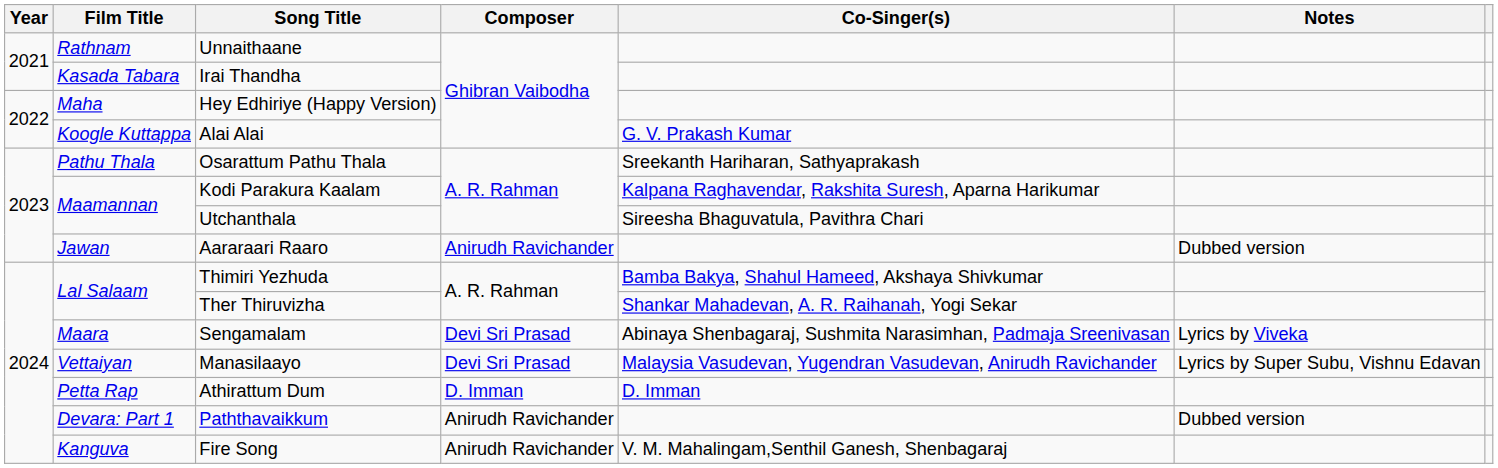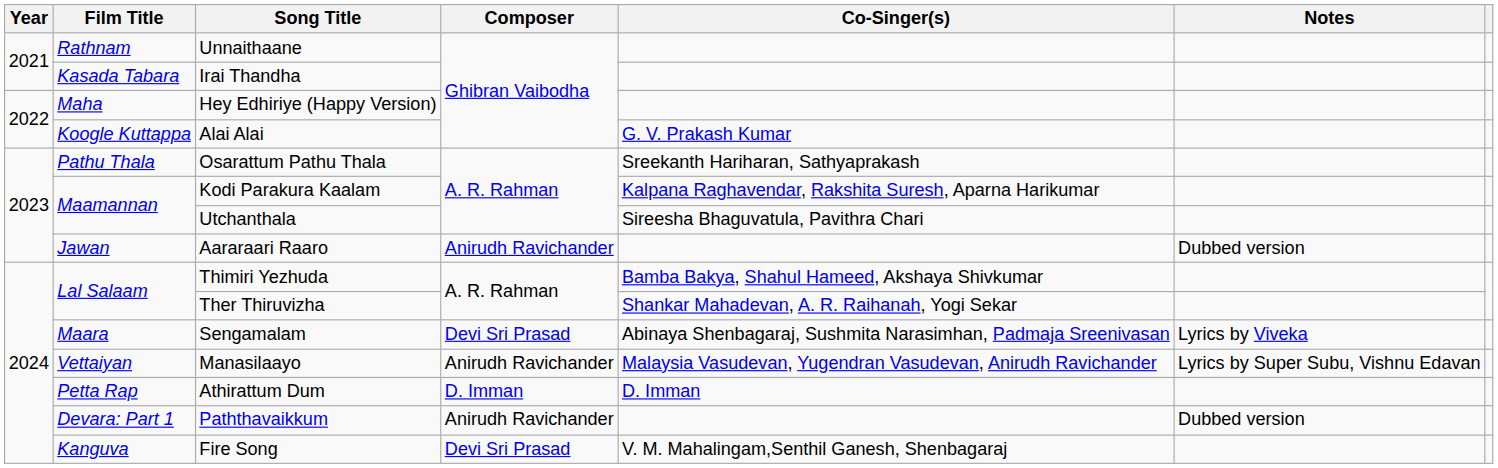Manasilaayo | Composer: Devi Sri Prasad -> Anirudh Ravichander
Fire Song | Composer: Anirudh Ravichander -> Devi Sri Prasad
